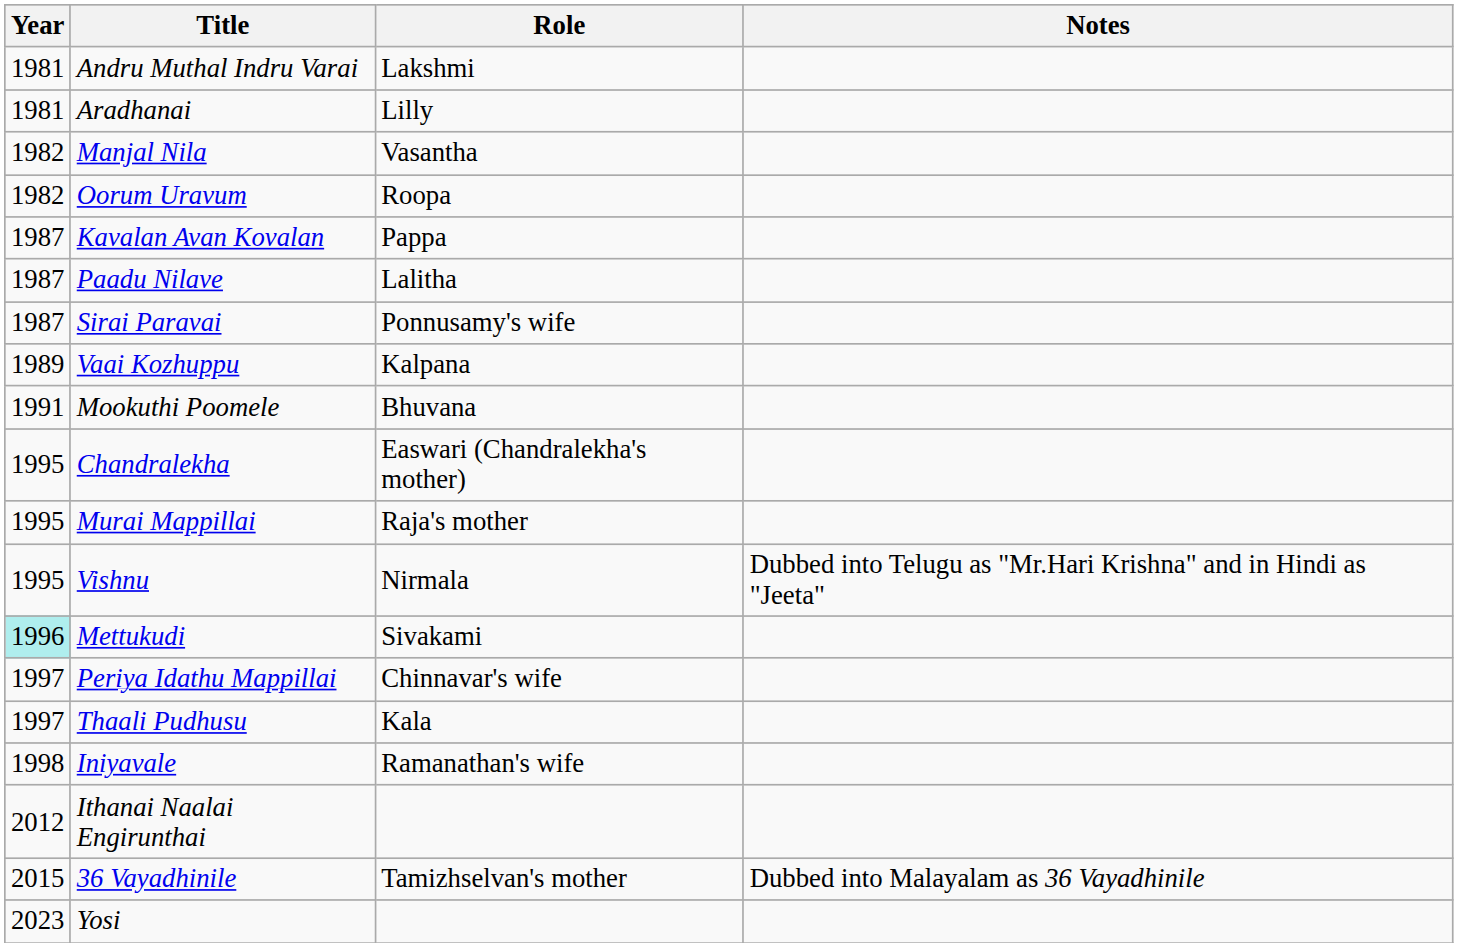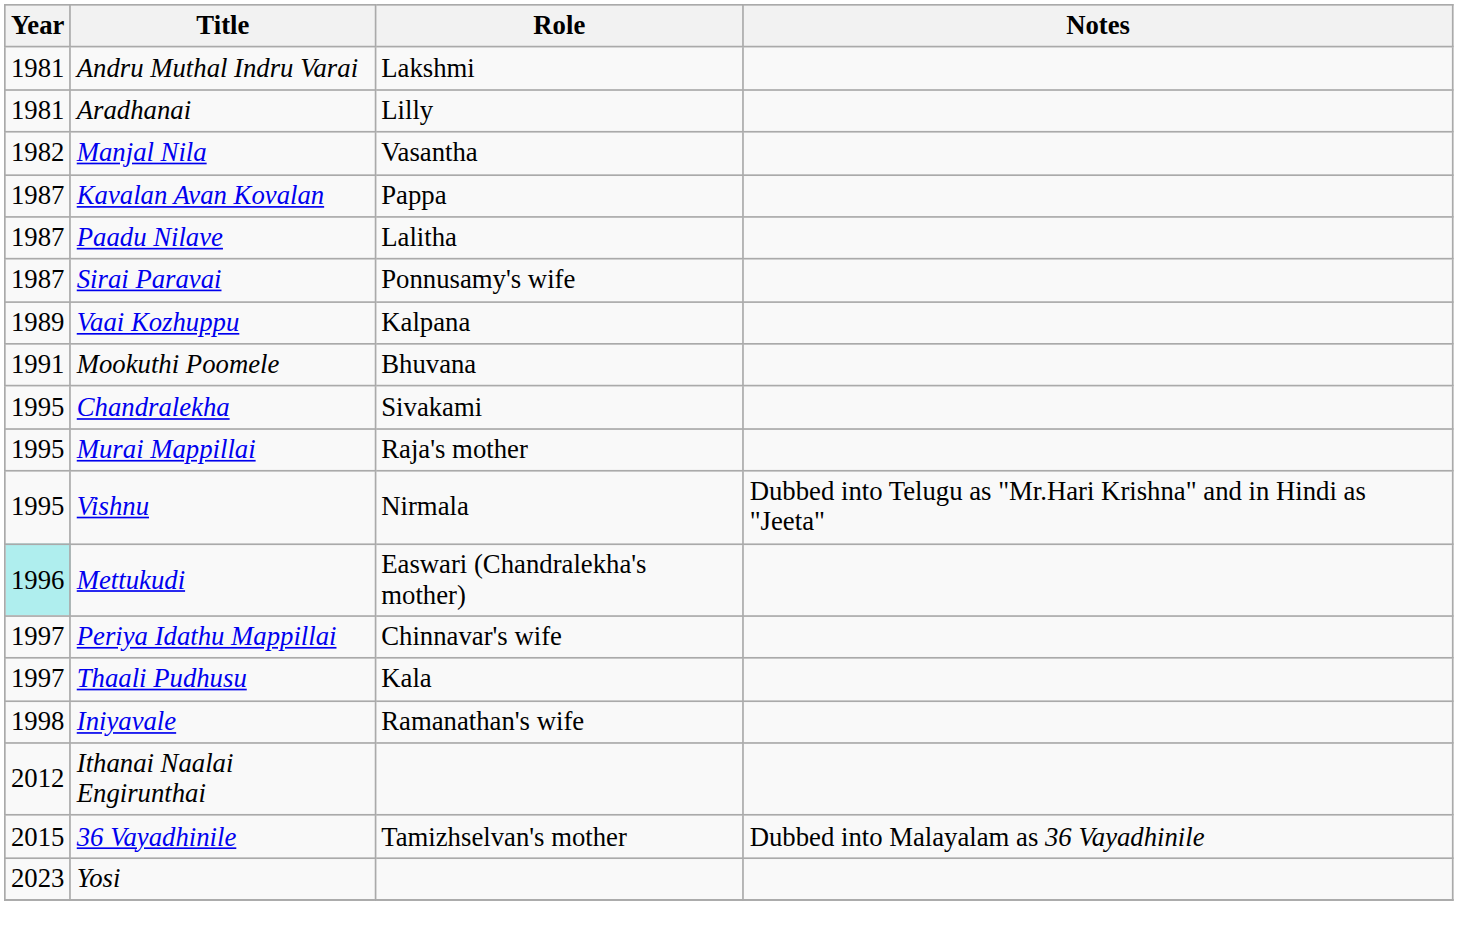- row: 1982 | Oorum Uravum | Roopa
Chandralekha | Role: Easwari (Chandralekha's mother) -> Sivakami
Mettukudi | Role: Sivakami -> Easwari (Chandralekha's mother)
